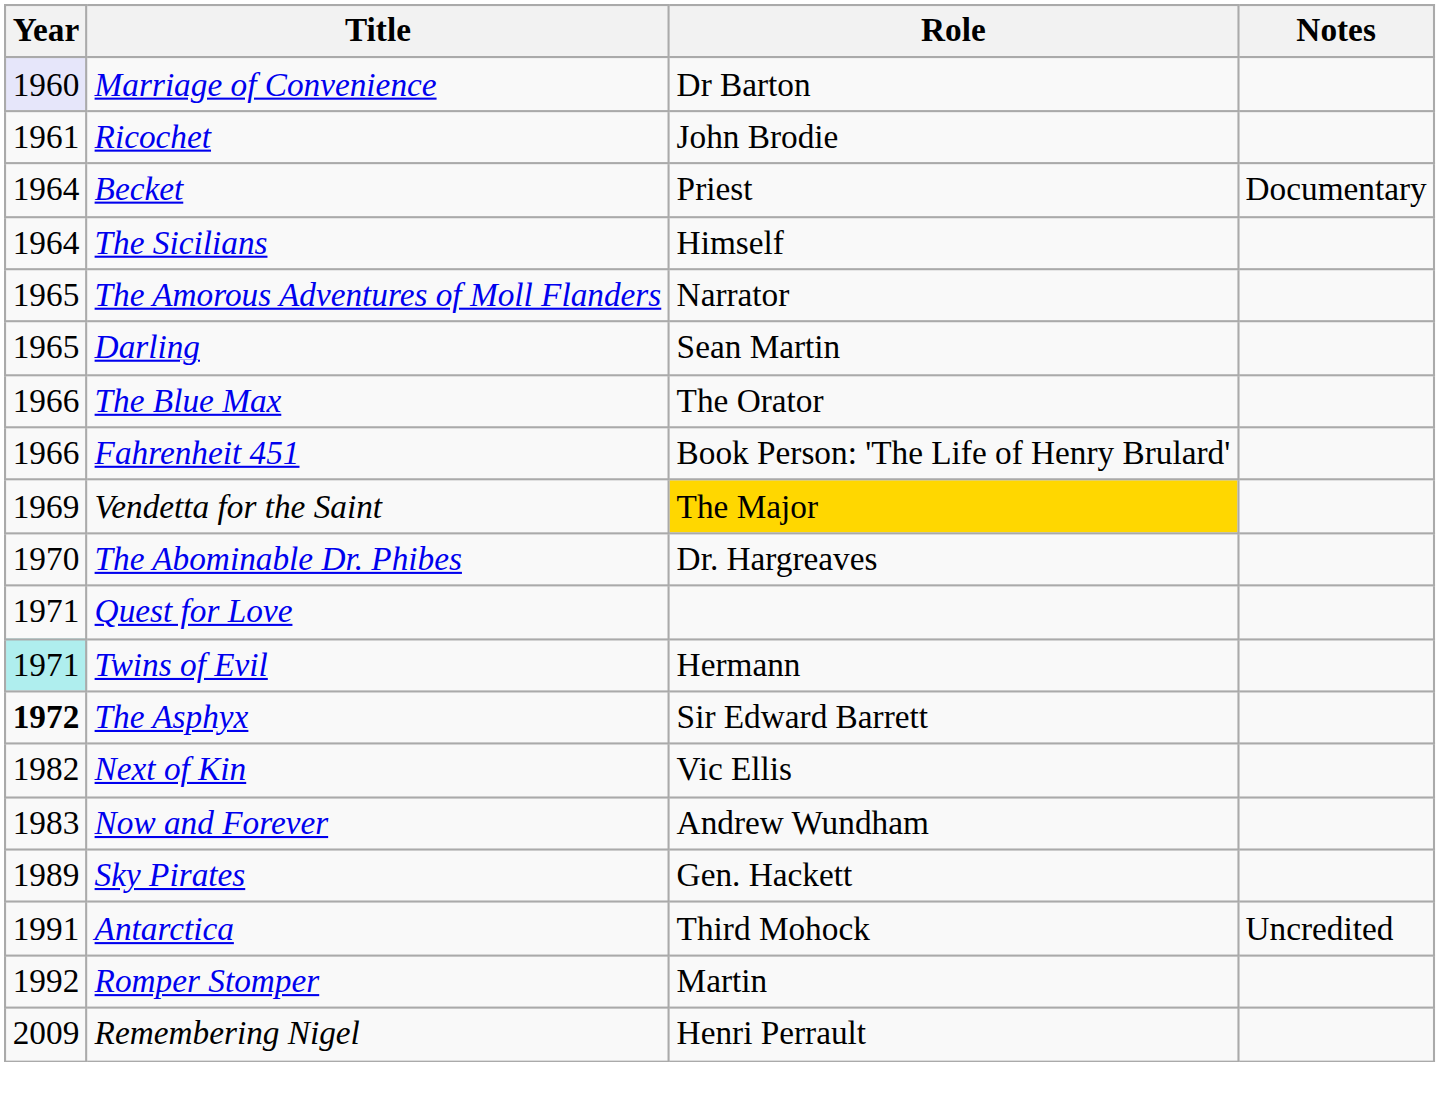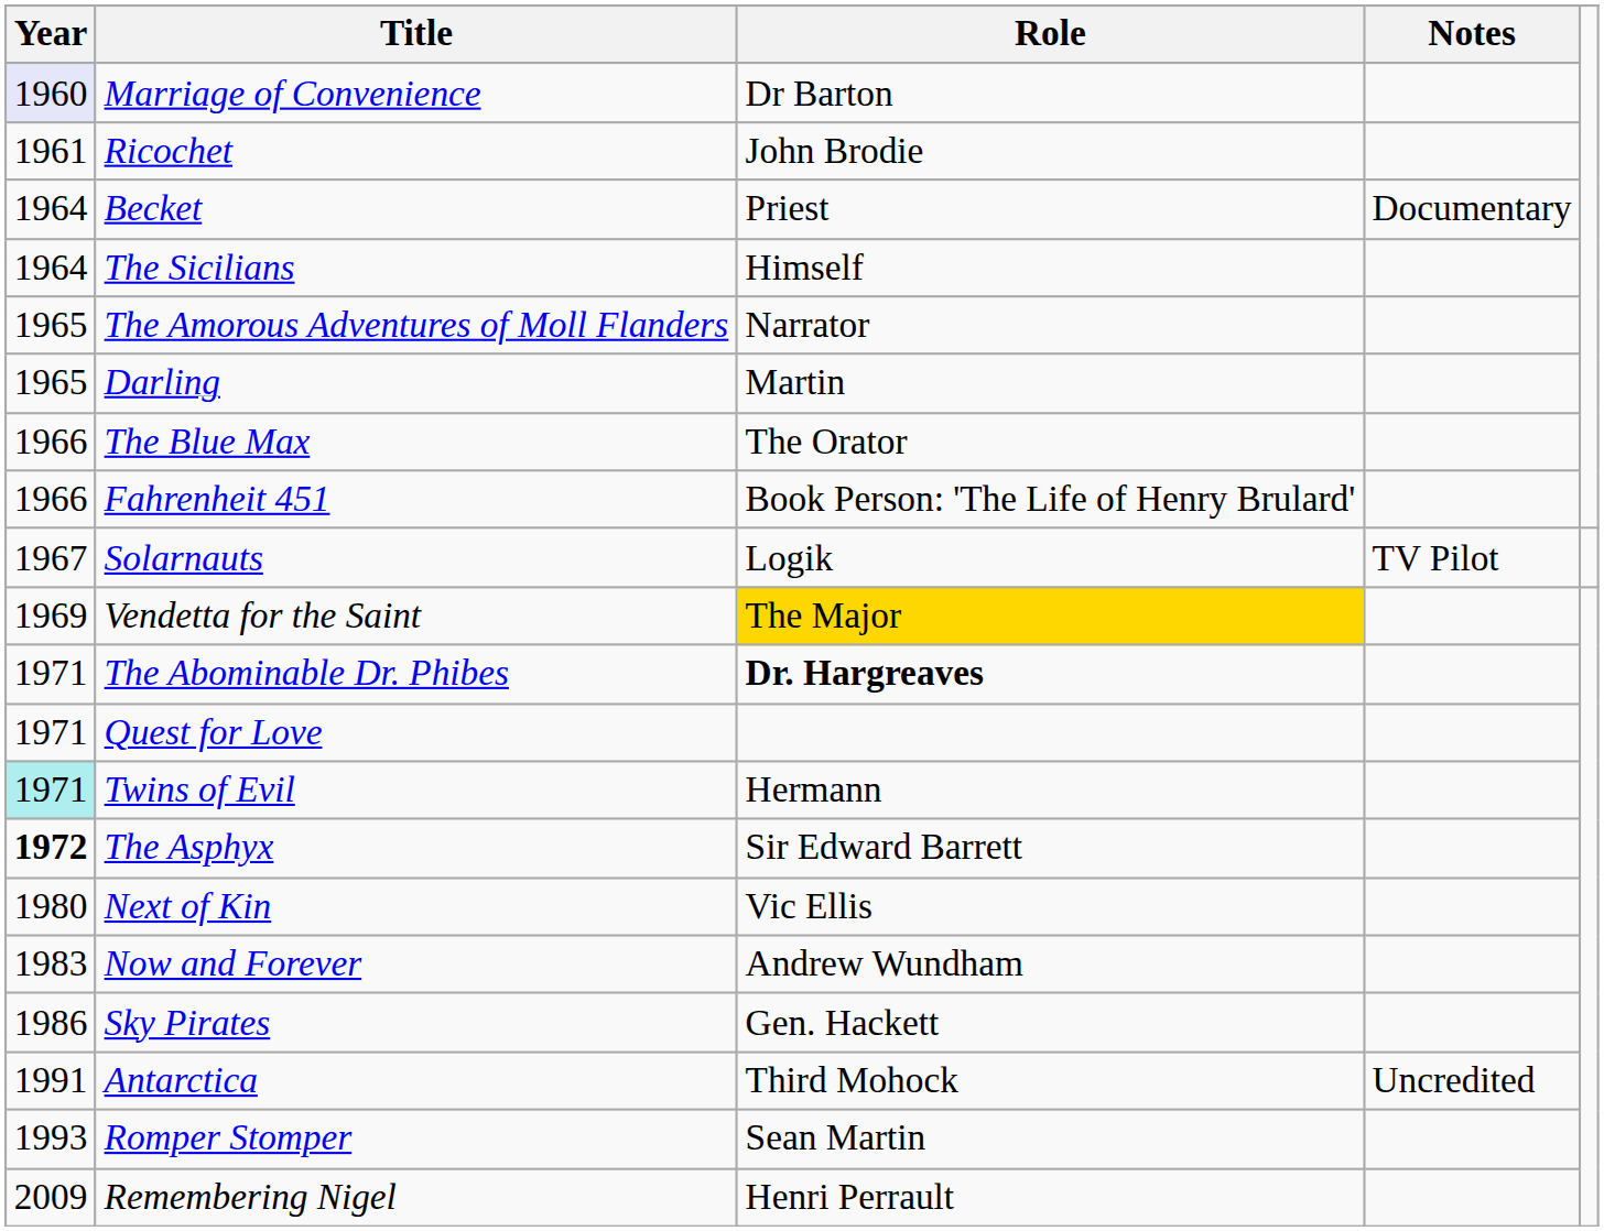Darling | Role: Sean Martin -> Martin
+ row: 1967 | Solarnauts | Logik | TV Pilot
The Abominable Dr. Phibes | Year: 1970 -> 1971
The Abominable Dr. Phibes | Role: normal -> bold
Next of Kin | Year: 1982 -> 1980
Sky Pirates | Year: 1989 -> 1986
Romper Stomper | Year: 1992 -> 1993
Romper Stomper | Role: Martin -> Sean Martin
